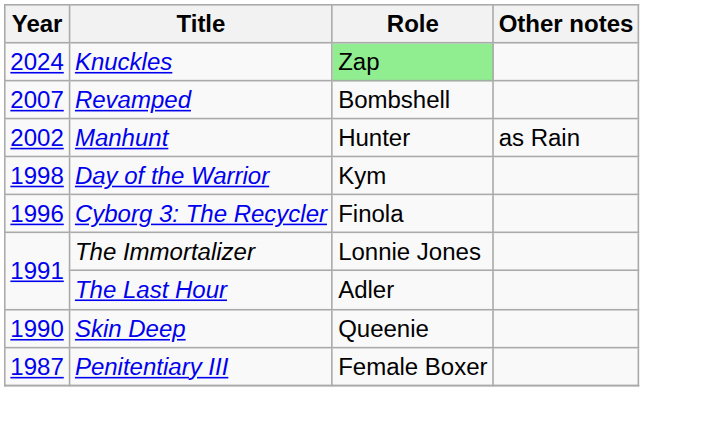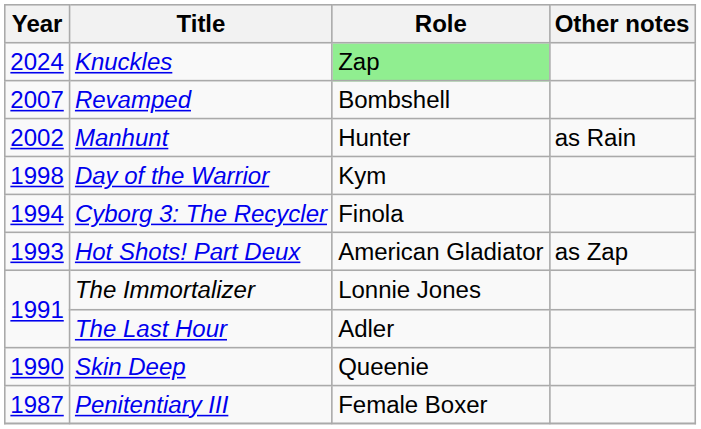Cyborg 3: The Recycler | Year: 1996 -> 1994
+ row: 1993 | Hot Shots! Part Deux | American Gladiator | as Zap
